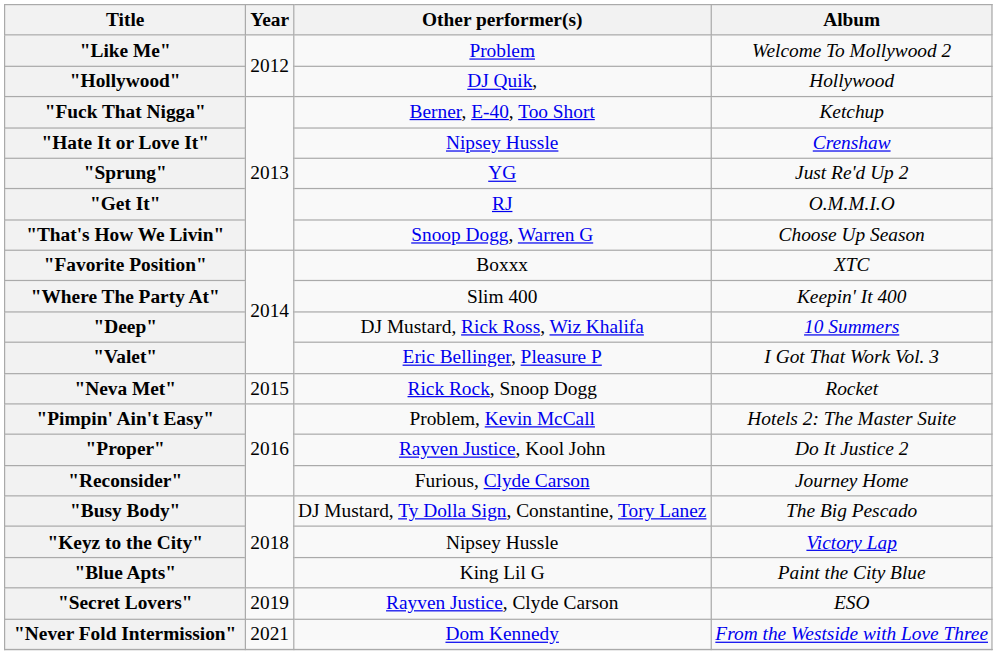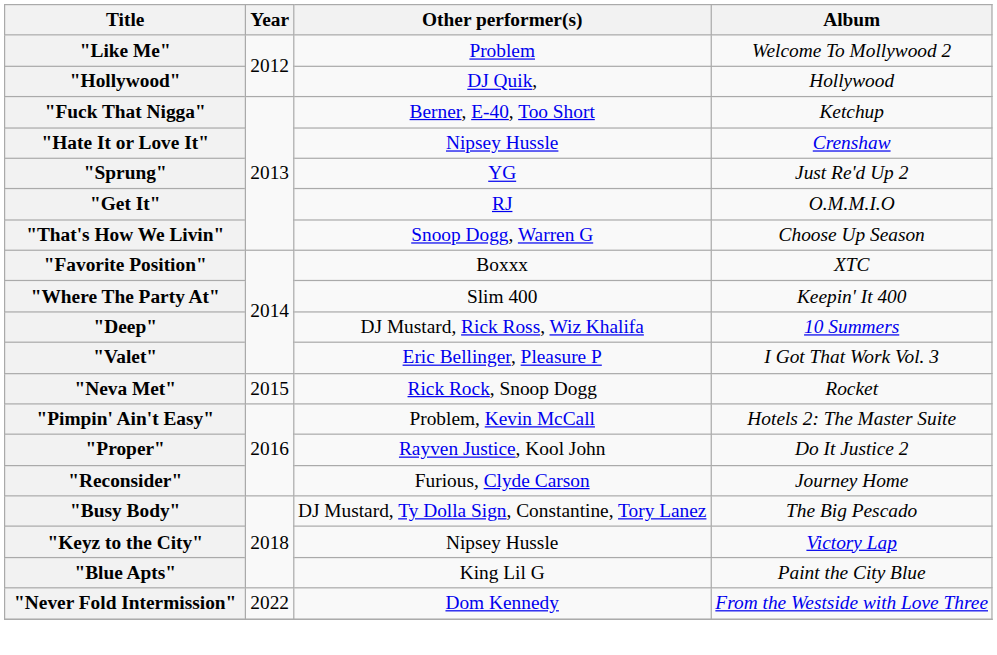- row: "Secret Lovers" | 2019 | Rayven Justice, Clyde Carson | ESO
"Never Fold Intermission" | Year: 2021 -> 2022
